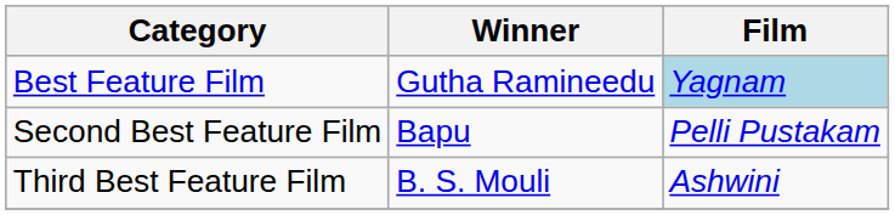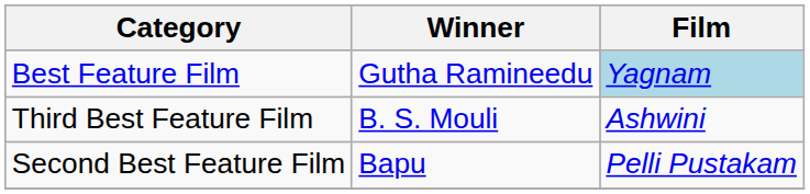rows swapped: Second Best Feature Film <-> Third Best Feature Film
